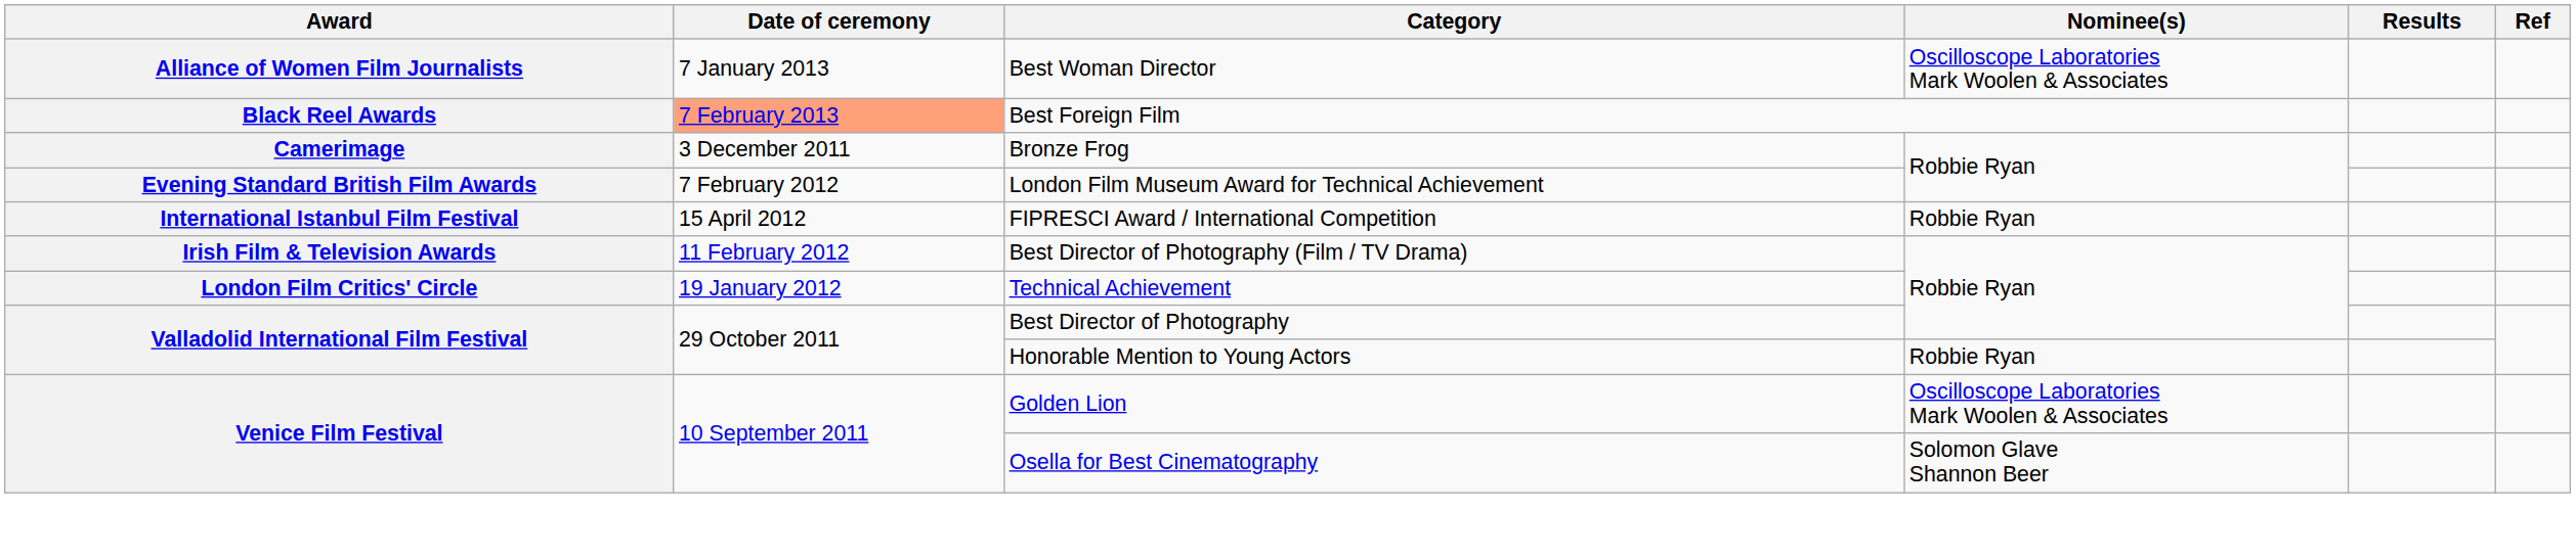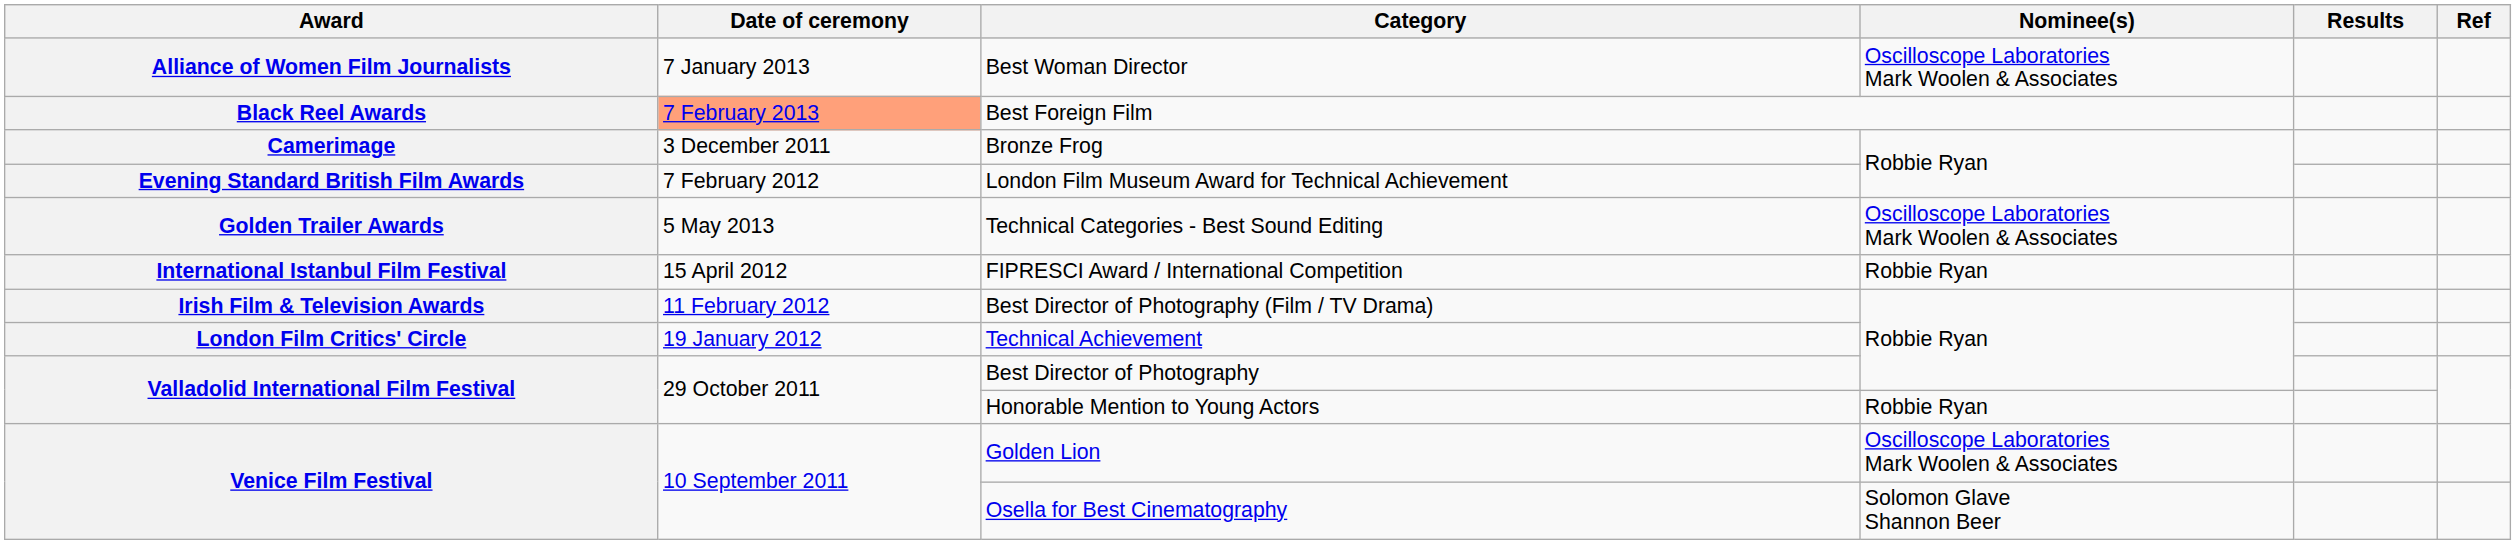+ row: Golden Trailer Awards | 5 May 2013 | Technical Categories - Best Sound Editing | Oscilloscope Laboratories Mark Woolen & Associates
